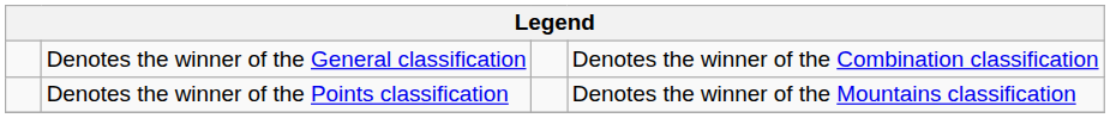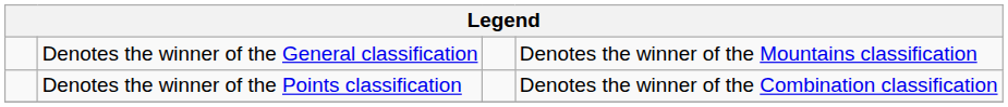Denotes the winner of the General classification | column 4: Denotes the winner of the Combination classification -> Denotes the winner of the Mountains classification
Denotes the winner of the Points classification | column 4: Denotes the winner of the Mountains classification -> Denotes the winner of the Combination classification
